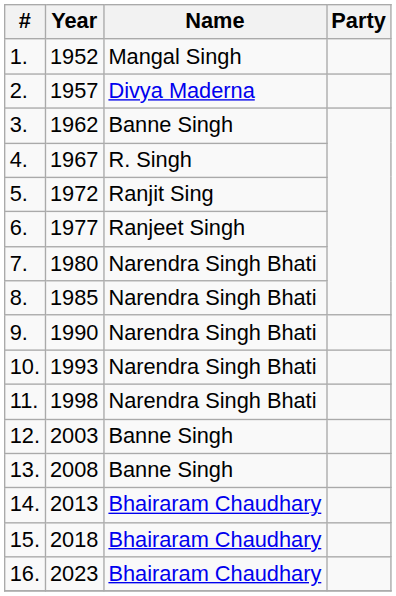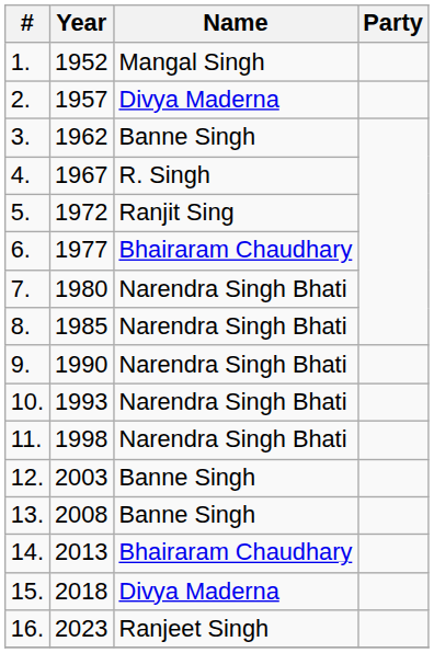6. | Name: Ranjeet Singh -> Bhairaram Chaudhary
15. | Name: Bhairaram Chaudhary -> Divya Maderna
16. | Name: Bhairaram Chaudhary -> Ranjeet Singh
